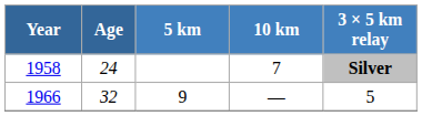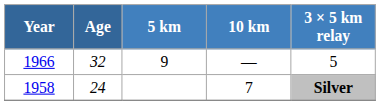rows swapped: 1958 <-> 1966
